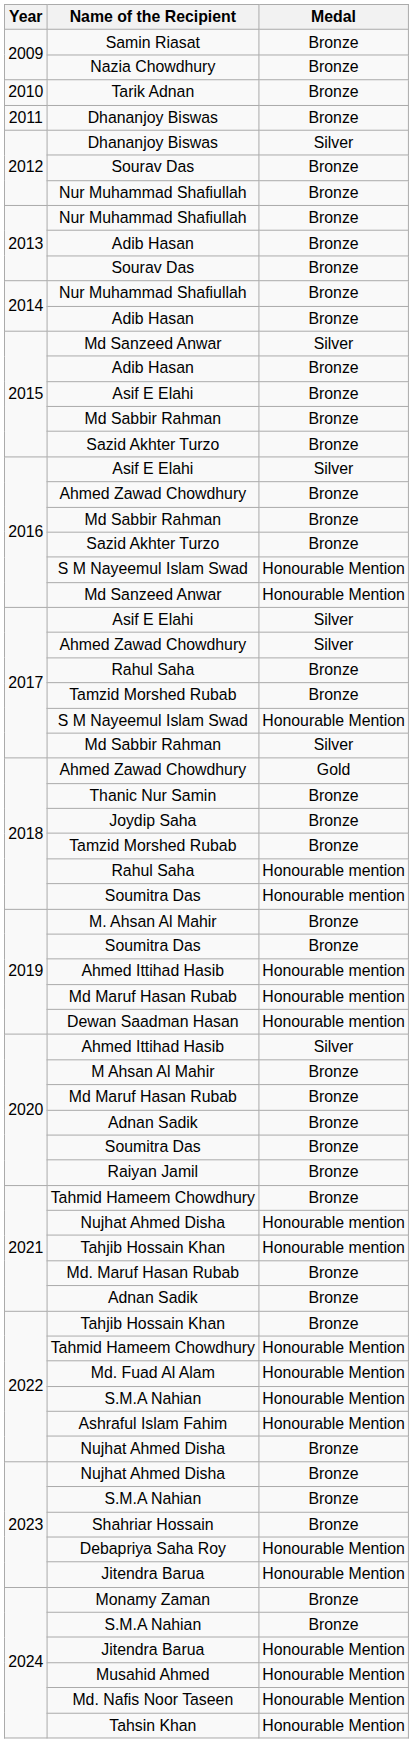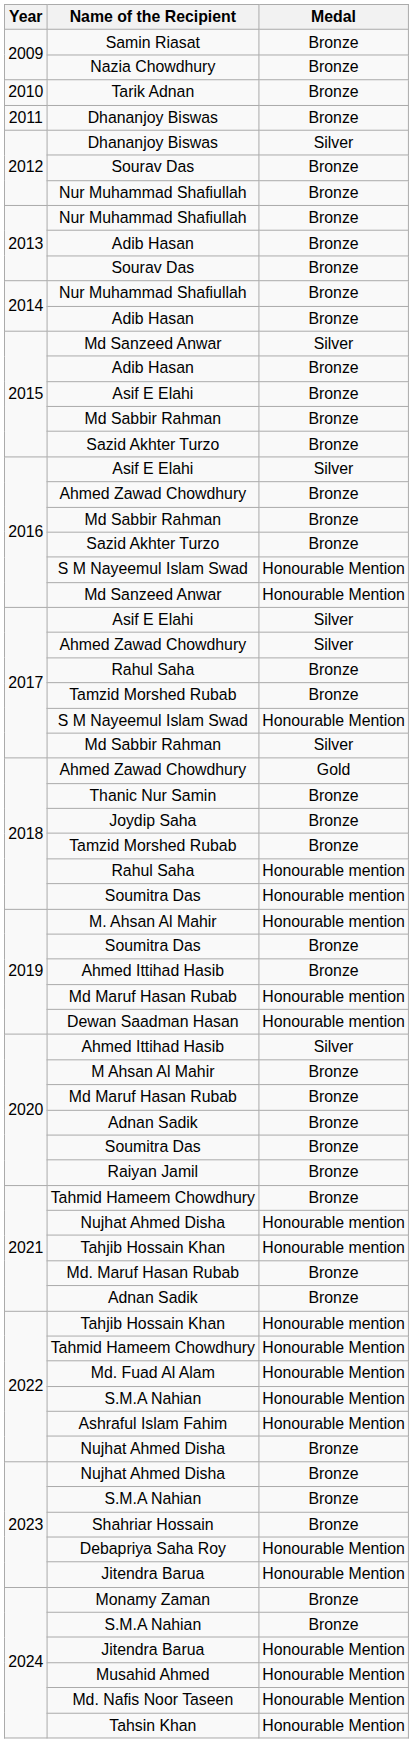M. Ahsan Al Mahir | Medal: Bronze -> Honourable mention
2019 / Ahmed Ittihad Hasib | Medal: Honourable mention -> Bronze
2022 / Tahjib Hossain Khan | Medal: Bronze -> Honourable mention
